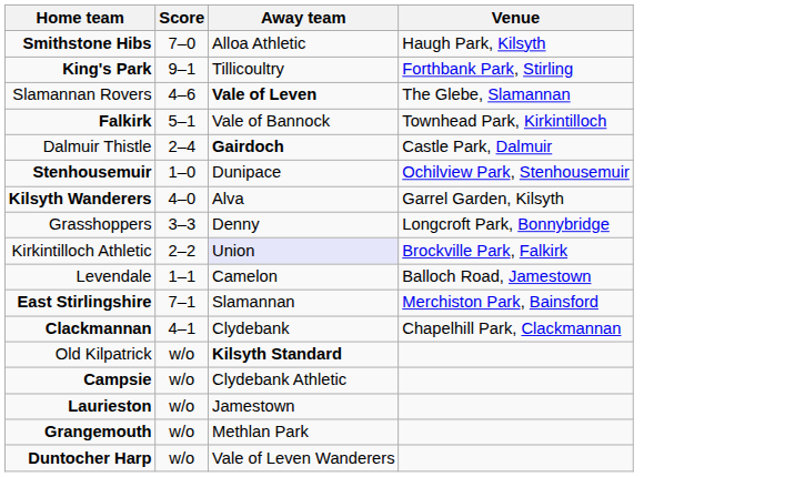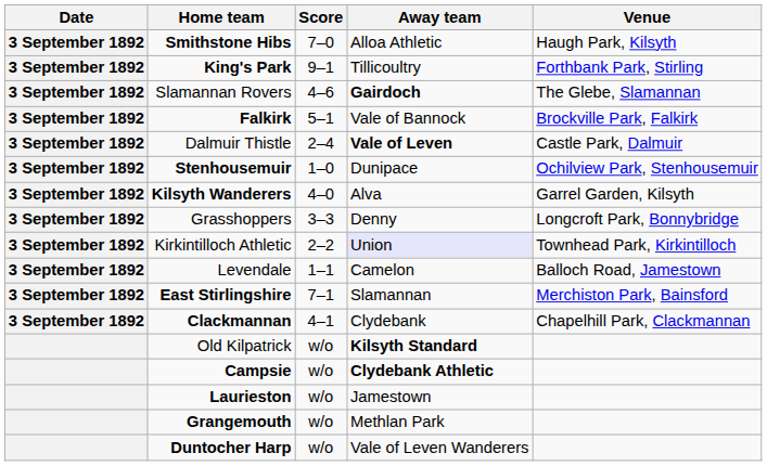+ column: Date | 3 September 1892 | 3 September 1892 | 3 September 1892 | 3 September 1892 | 3 September 1892 | 3 September 1892 | 3 September 1892 | 3 September 1892 | 3 September 1892 | 3 September 1892 | 3 September 1892 | 3 September 1892
Slamannan Rovers | Away team: Vale of Leven -> Gairdoch
Falkirk | Venue: Townhead Park, Kirkintilloch -> Brockville Park, Falkirk
Dalmuir Thistle | Away team: Gairdoch -> Vale of Leven
Kirkintilloch Athletic | Venue: Brockville Park, Falkirk -> Townhead Park, Kirkintilloch
Campsie | Away team: normal -> bold
